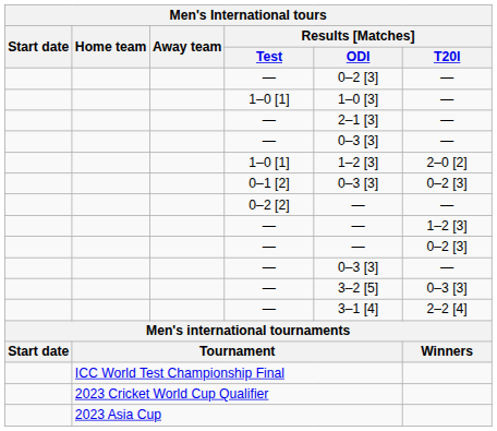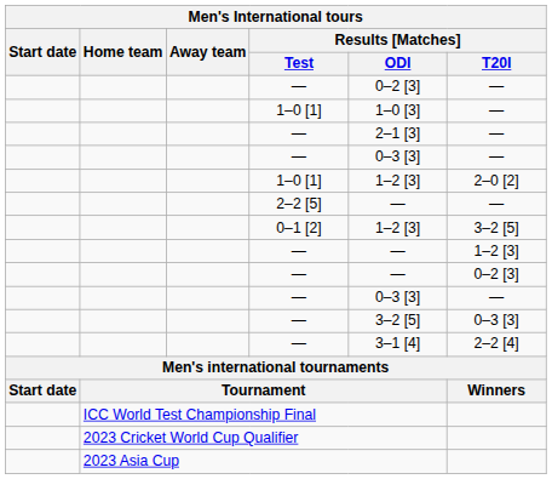+ row: 2–2 [5] | — | —
0–1 [2] | Results [Matches] / ODI: 0–3 [3] -> 1–2 [3]
0–1 [2] | Results [Matches] / T20I: 0–2 [3] -> 3–2 [5]
- row: 0–2 [2] | — | —
